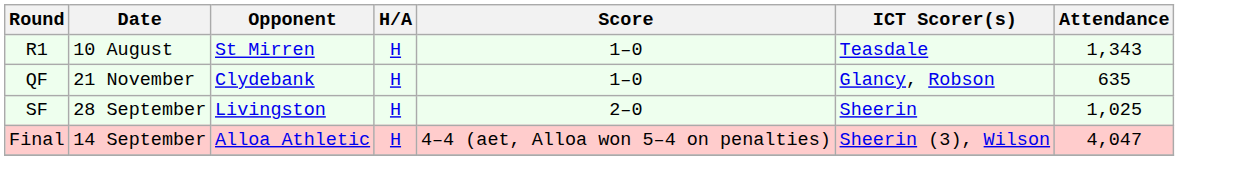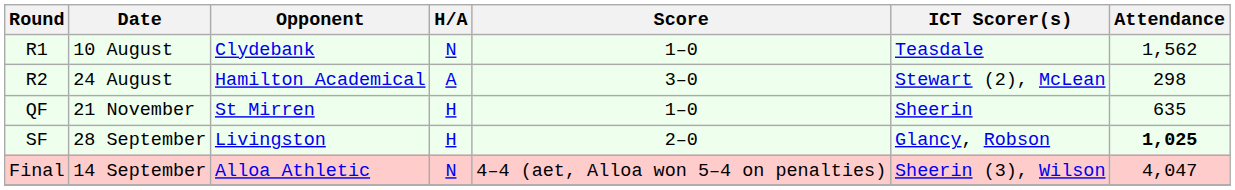R1 | Opponent: St Mirren -> Clydebank
R1 | H/A: H -> N
R1 | Attendance: 1,343 -> 1,562
+ row: R2 | 24 August | Hamilton Academical | A | 3–0 | Stewart (2), McLean | 298
QF | Opponent: Clydebank -> St Mirren
QF | ICT Scorer(s): Glancy, Robson -> Sheerin
SF | ICT Scorer(s): Sheerin -> Glancy, Robson
SF | Attendance: normal -> bold
Final | H/A: H -> N
